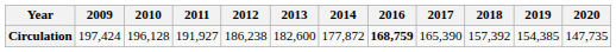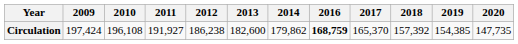Circulation | 2010: 196,128 -> 196,108
Circulation | 2014: 177,872 -> 179,862
Circulation | 2017: 165,390 -> 165,370
